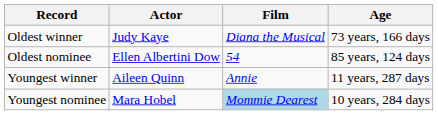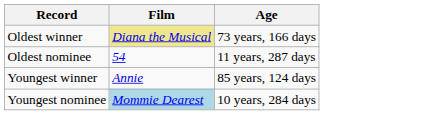- column: Actor | Judy Kaye | Ellen Albertini Dow | Aileen Quinn | Mara Hobel
Oldest winner | Film: no background -> khaki background
Oldest nominee | Age: 85 years, 124 days -> 11 years, 287 days
Youngest winner | Age: 11 years, 287 days -> 85 years, 124 days
